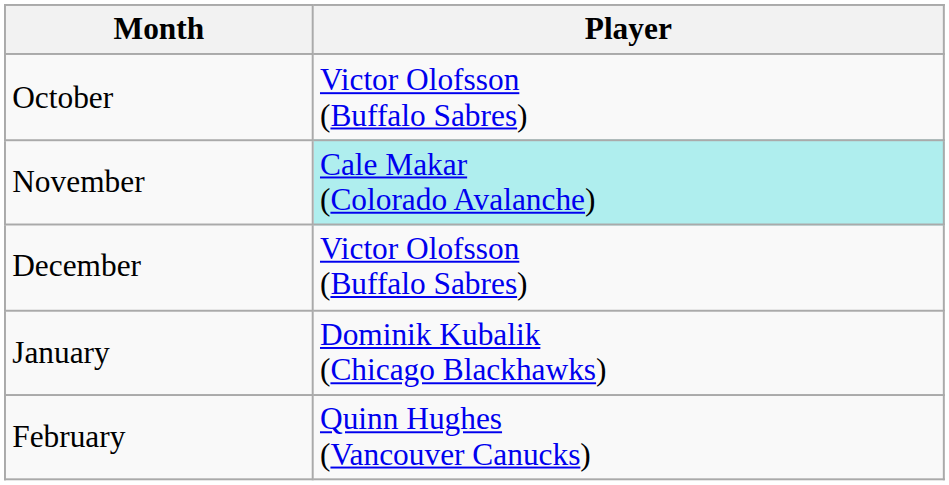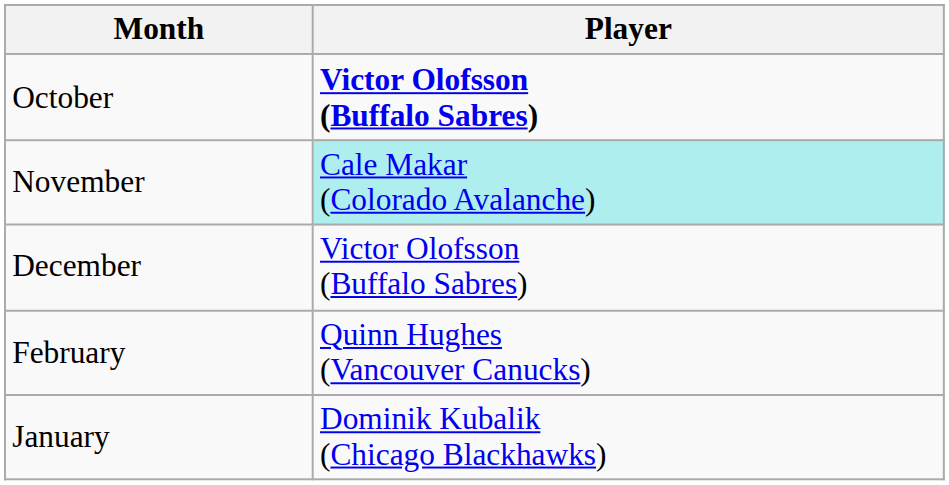October | Player: normal -> bold
rows swapped: January <-> February
